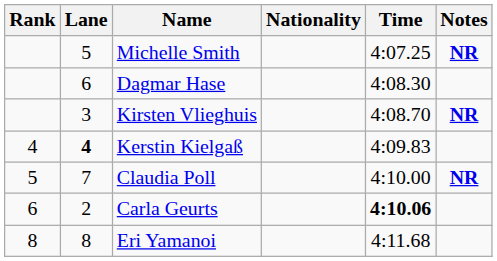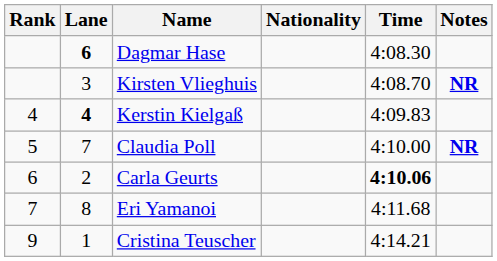- row: 5 | Michelle Smith | 4:07.25 | NR
Dagmar Hase | Lane: normal -> bold
Eri Yamanoi | Rank: 8 -> 7
+ row: 9 | 1 | Cristina Teuscher | 4:14.21
